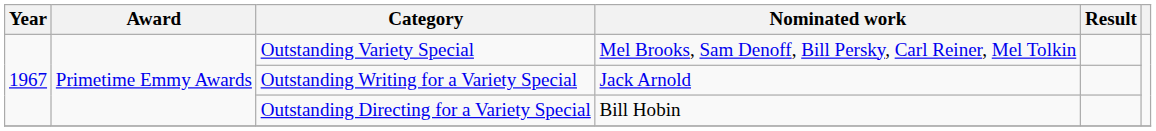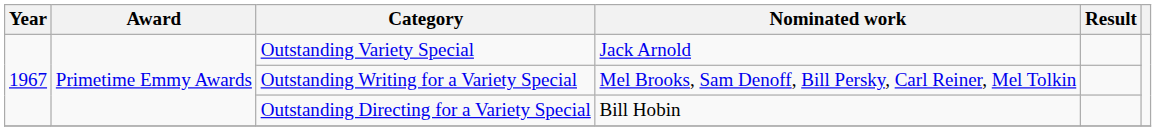Outstanding Variety Special | Nominated work: Mel Brooks, Sam Denoff, Bill Persky, Carl Reiner, Mel Tolkin -> Jack Arnold
Outstanding Writing for a Variety Special | Nominated work: Jack Arnold -> Mel Brooks, Sam Denoff, Bill Persky, Carl Reiner, Mel Tolkin
